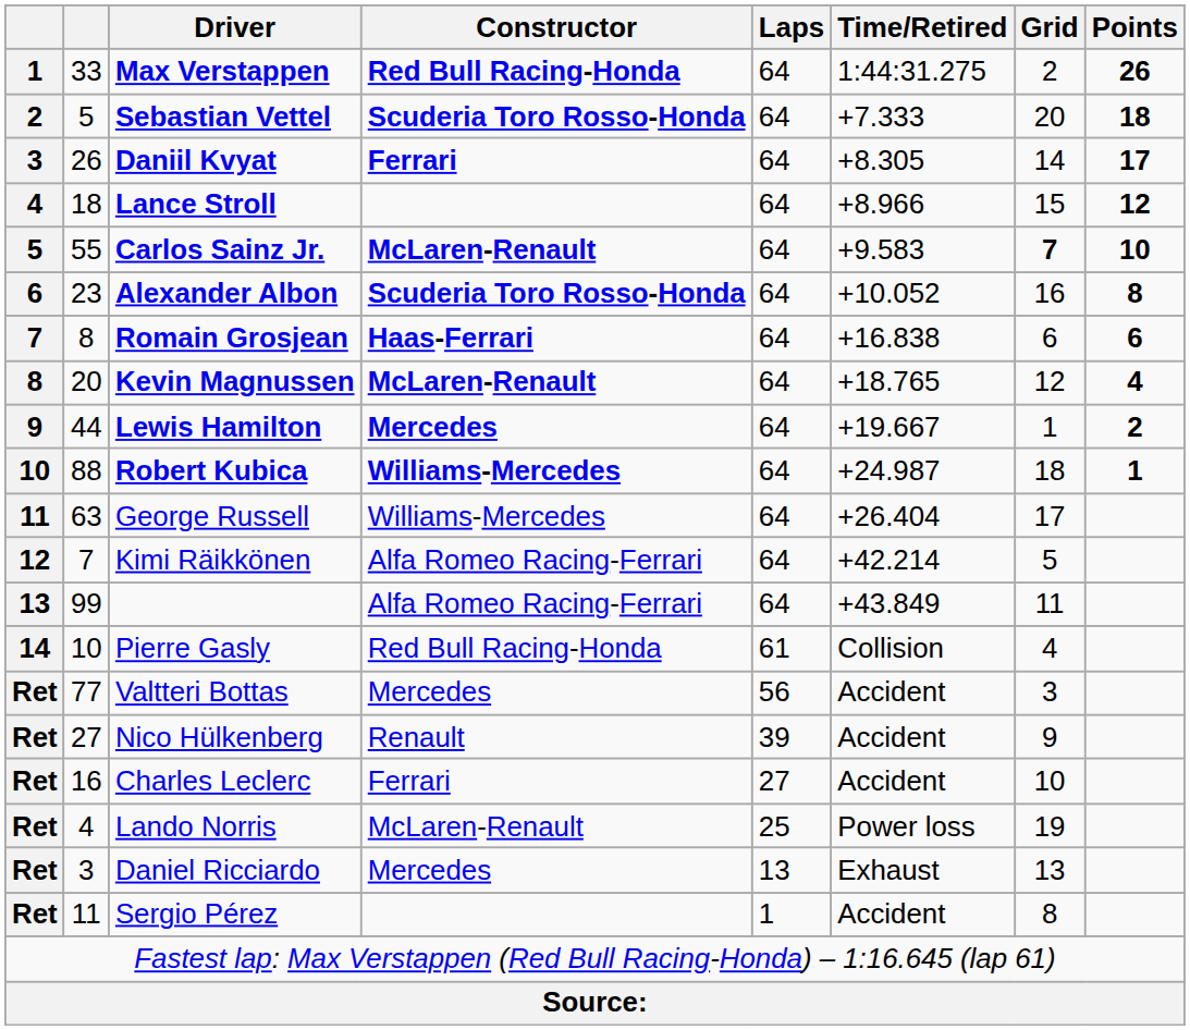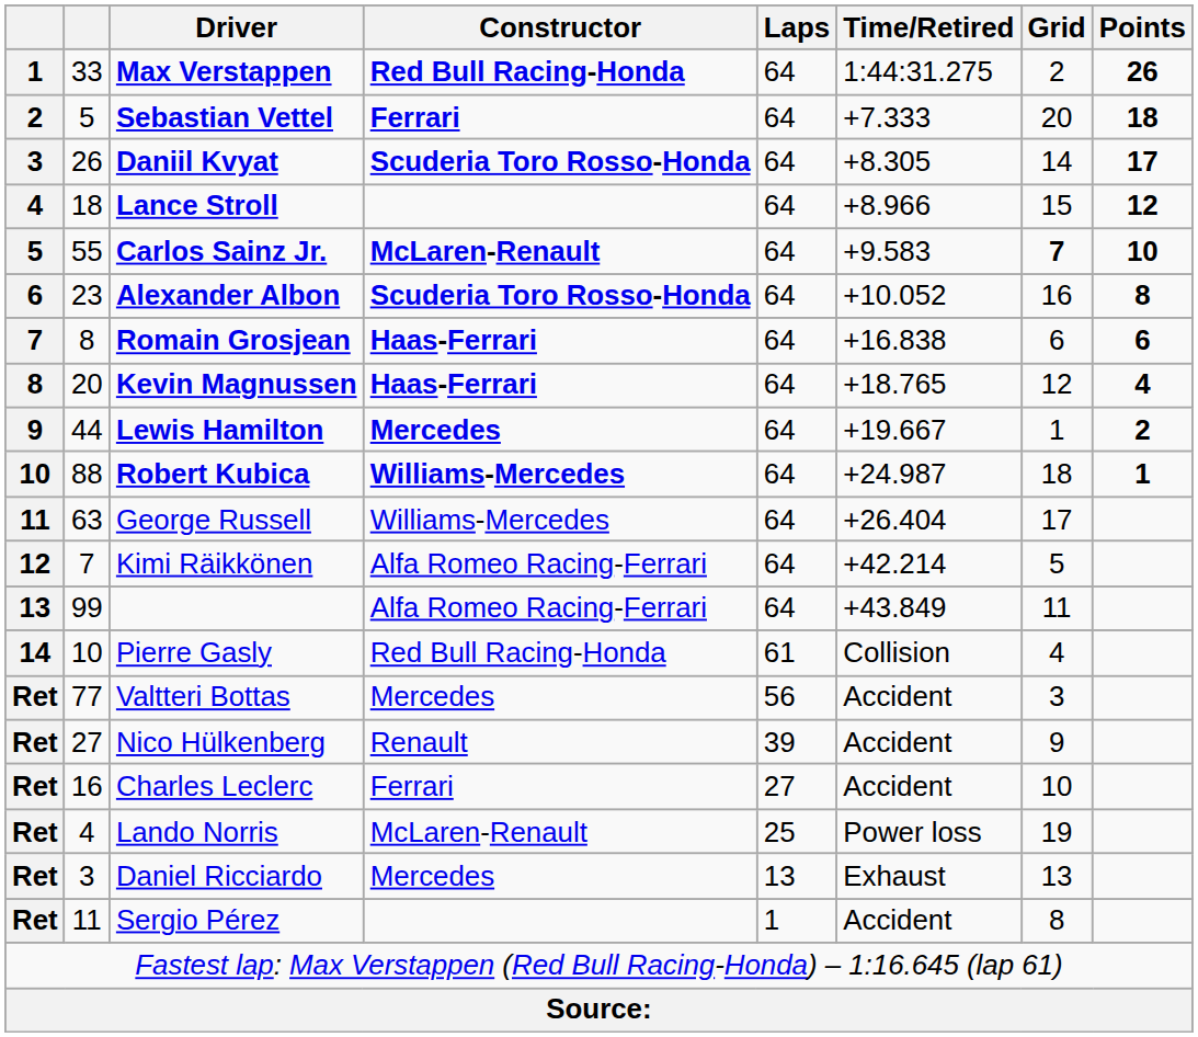Sebastian Vettel | Constructor: Scuderia Toro Rosso-Honda -> Ferrari
Daniil Kvyat | Constructor: Ferrari -> Scuderia Toro Rosso-Honda
Kevin Magnussen | Constructor: McLaren-Renault -> Haas-Ferrari
